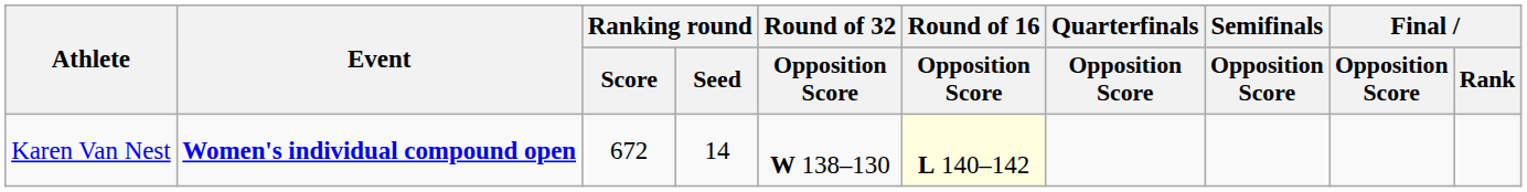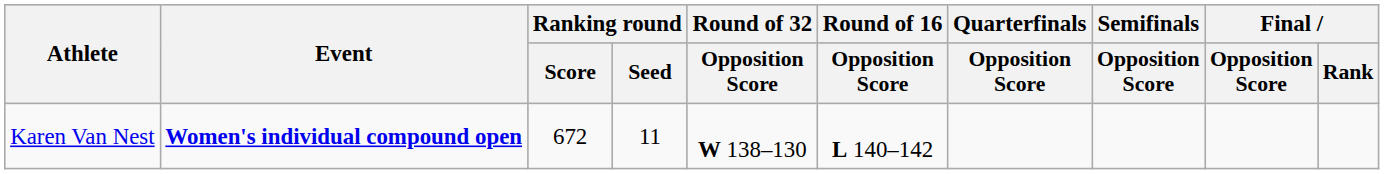Karen Van Nest | Ranking round / Seed: 14 -> 11
Karen Van Nest | Round of 16 / Opposition Score: lightyellow background -> no background
